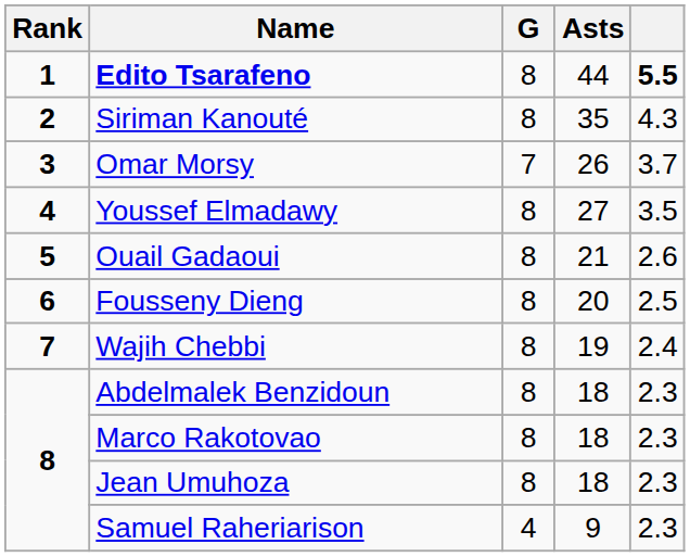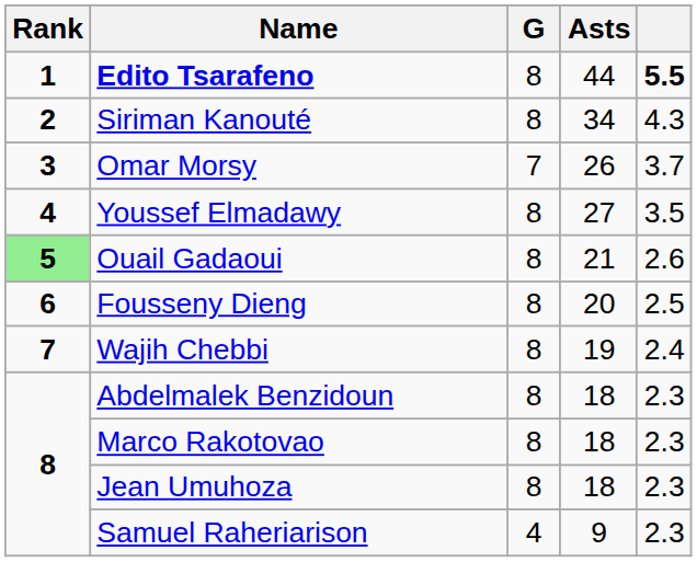Siriman Kanouté | Asts: 35 -> 34
Ouail Gadaoui | Rank: no background -> lightgreen background
